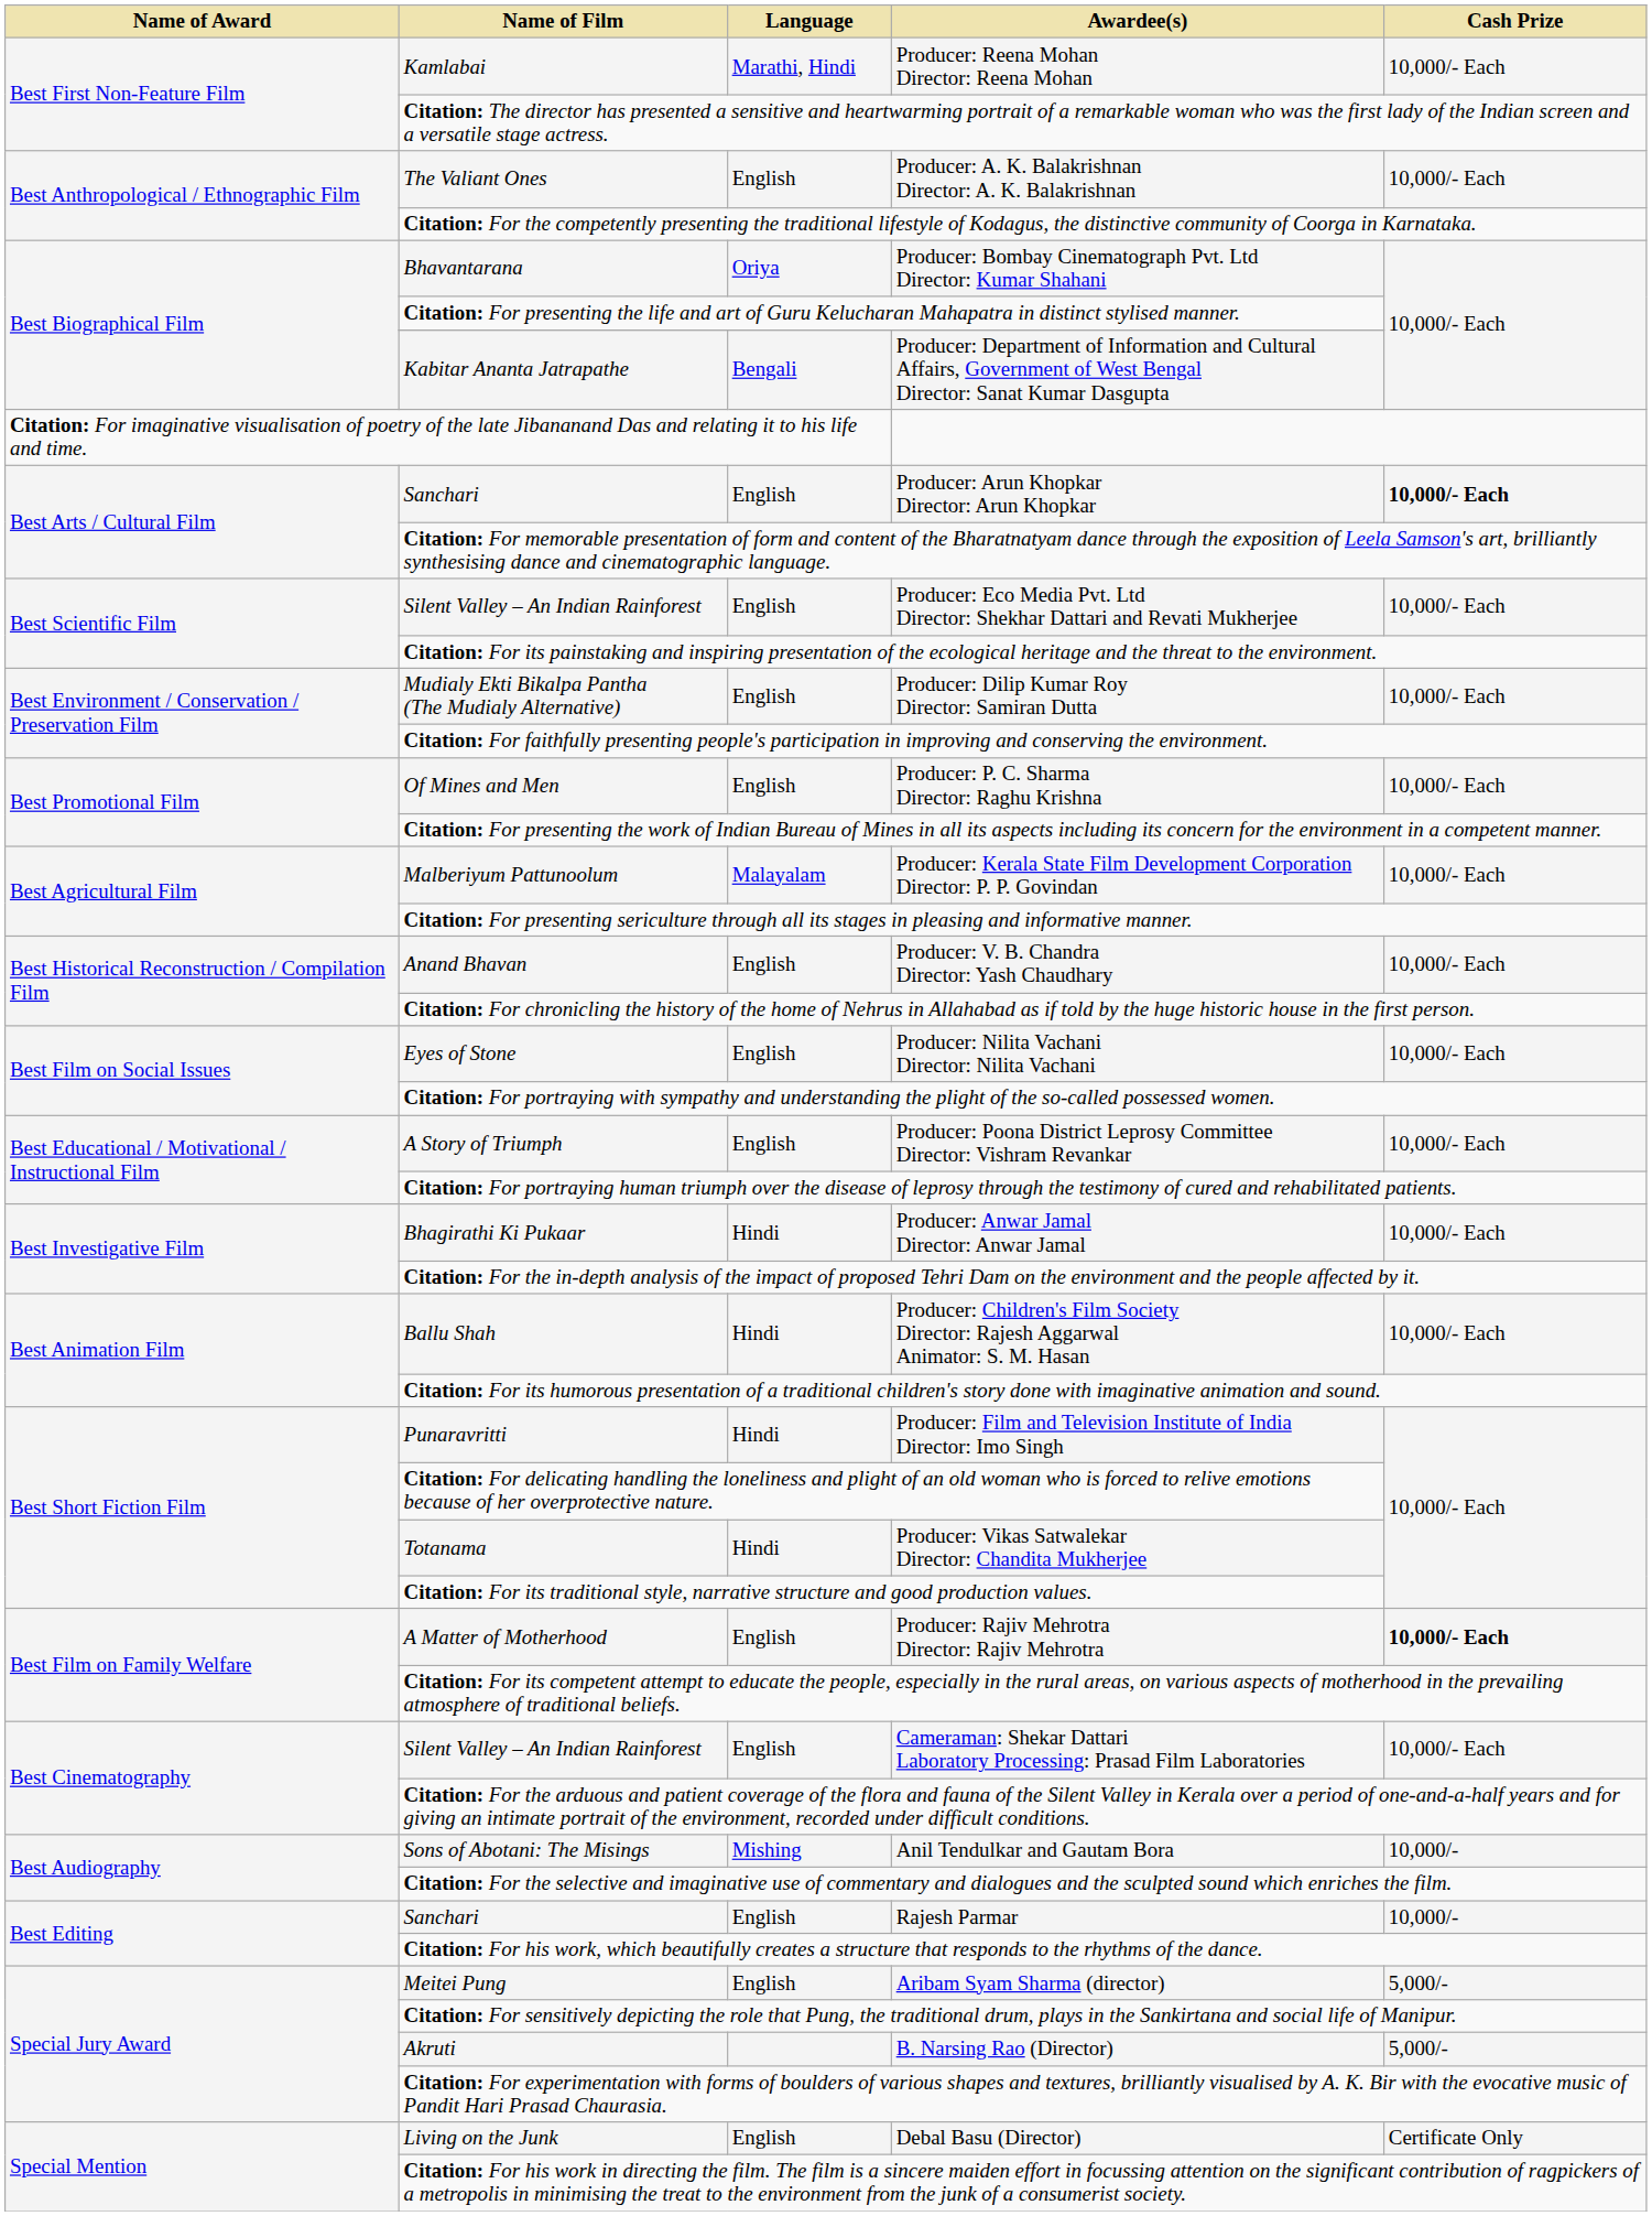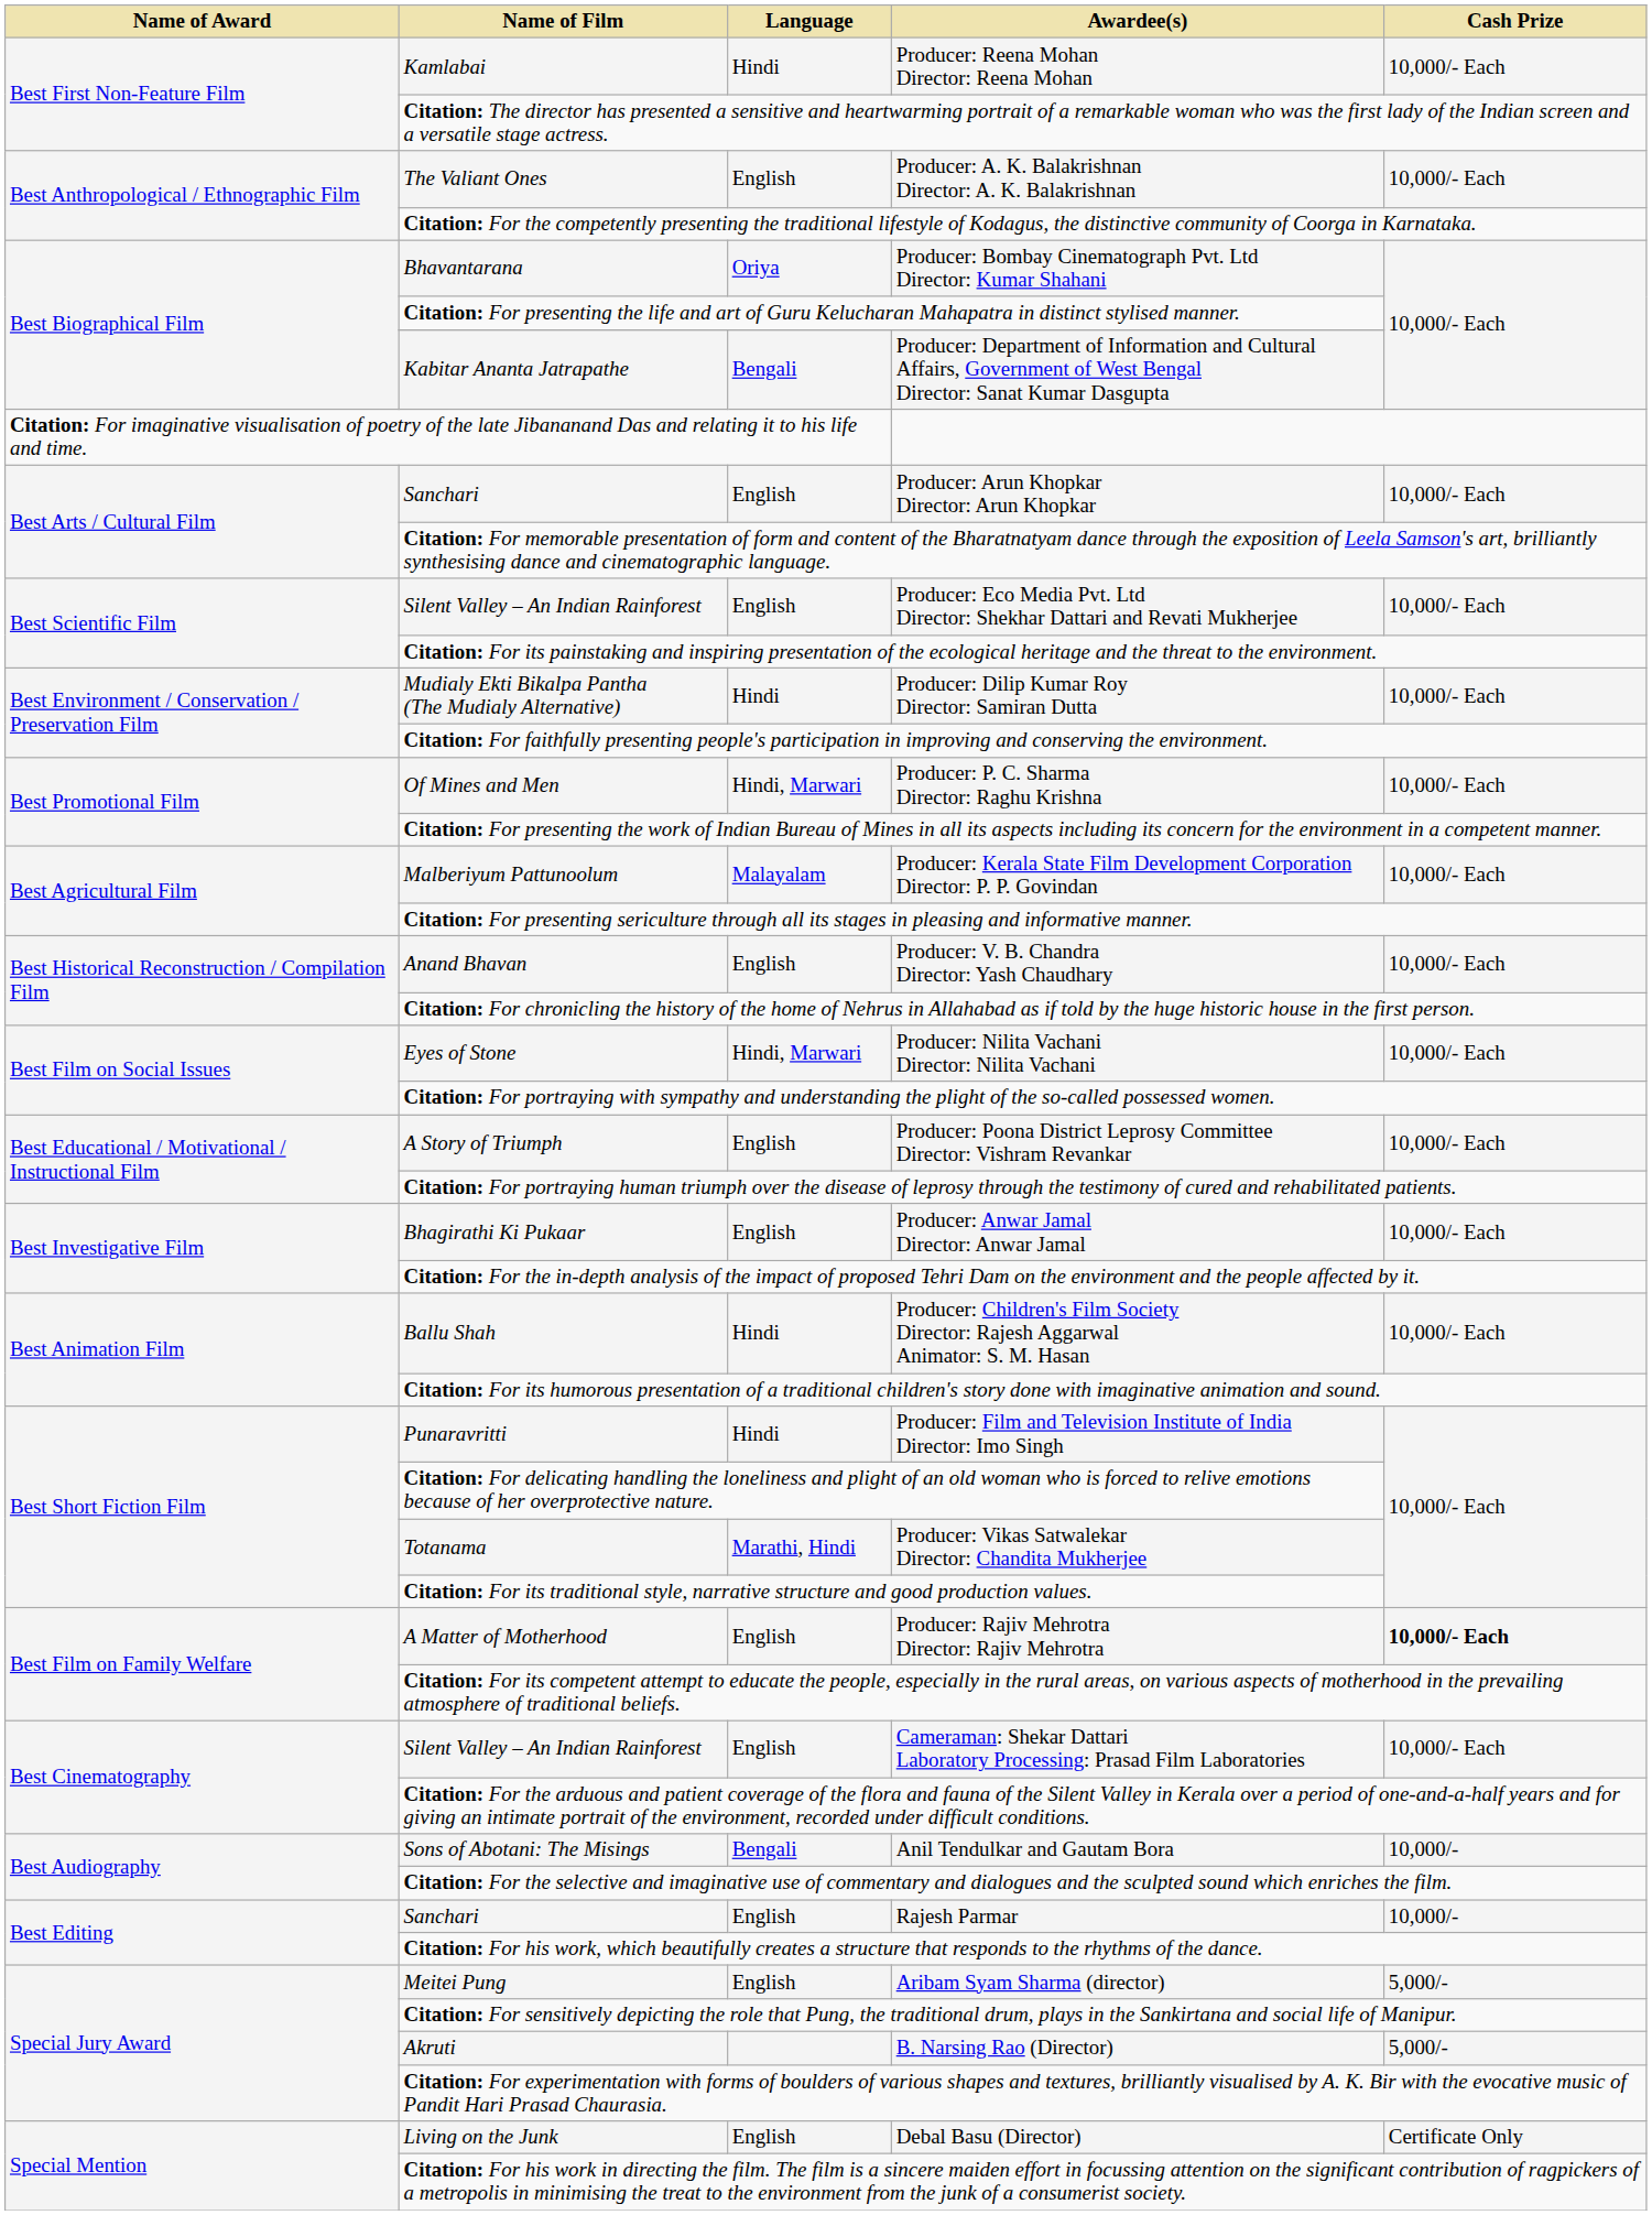Producer: Reena Mohan Director: Reena Mohan | Language: Marathi, Hindi -> Hindi
Producer: Arun Khopkar Director: Arun Khopkar | Cash Prize: bold -> normal
Producer: Dilip Kumar Roy Director: Samiran Dutta | Language: English -> Hindi
Producer: P. C. Sharma Director: Raghu Krishna | Language: English -> Hindi, Marwari
Producer: Nilita Vachani Director: Nilita Vachani | Language: English -> Hindi, Marwari
Producer: Anwar Jamal Director: Anwar Jamal | Language: Hindi -> English
Producer: Vikas Satwalekar Director: Chandita Mukherjee | Language: Hindi -> Marathi, Hindi
Anil Tendulkar and Gautam Bora | Language: Mishing -> Bengali
